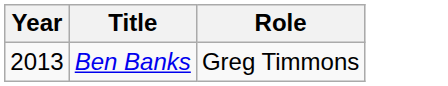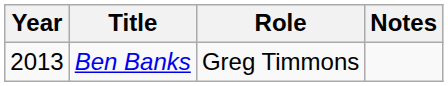+ column: Notes
